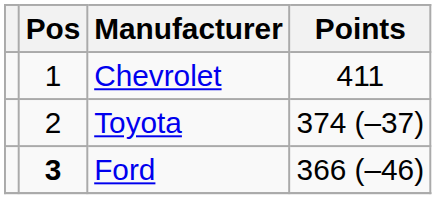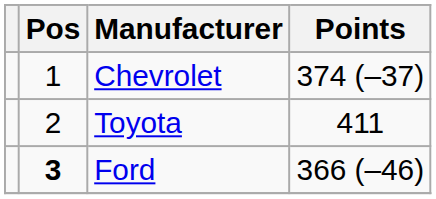Chevrolet | Points: 411 -> 374 (–37)
Toyota | Points: 374 (–37) -> 411
